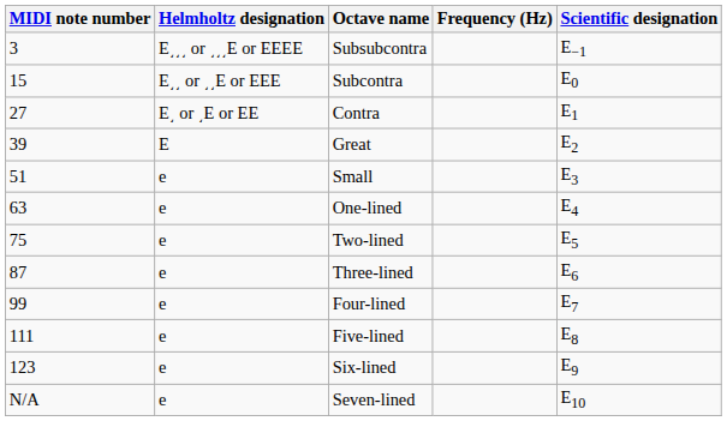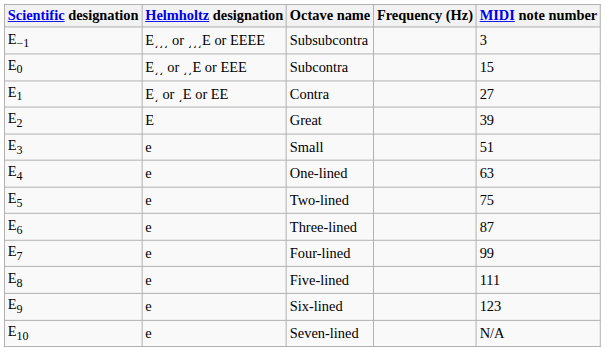columns swapped: Scientific designation <-> MIDI note number
